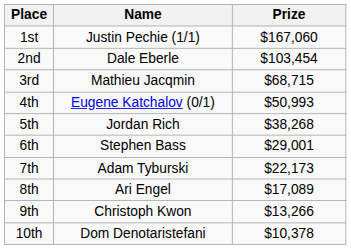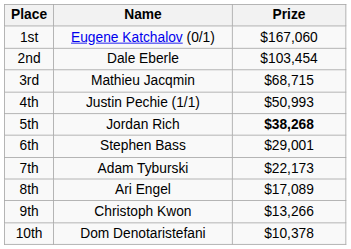1st | Name: Justin Pechie (1/1) -> Eugene Katchalov (0/1)
4th | Name: Eugene Katchalov (0/1) -> Justin Pechie (1/1)
5th | Prize: normal -> bold
